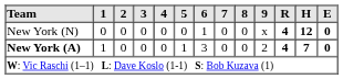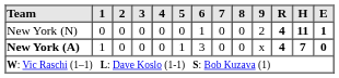New York (N) | 9: x -> 2
New York (N) | H: 12 -> 11
New York (N) | E: 0 -> 1
New York (A) | 9: 2 -> x
